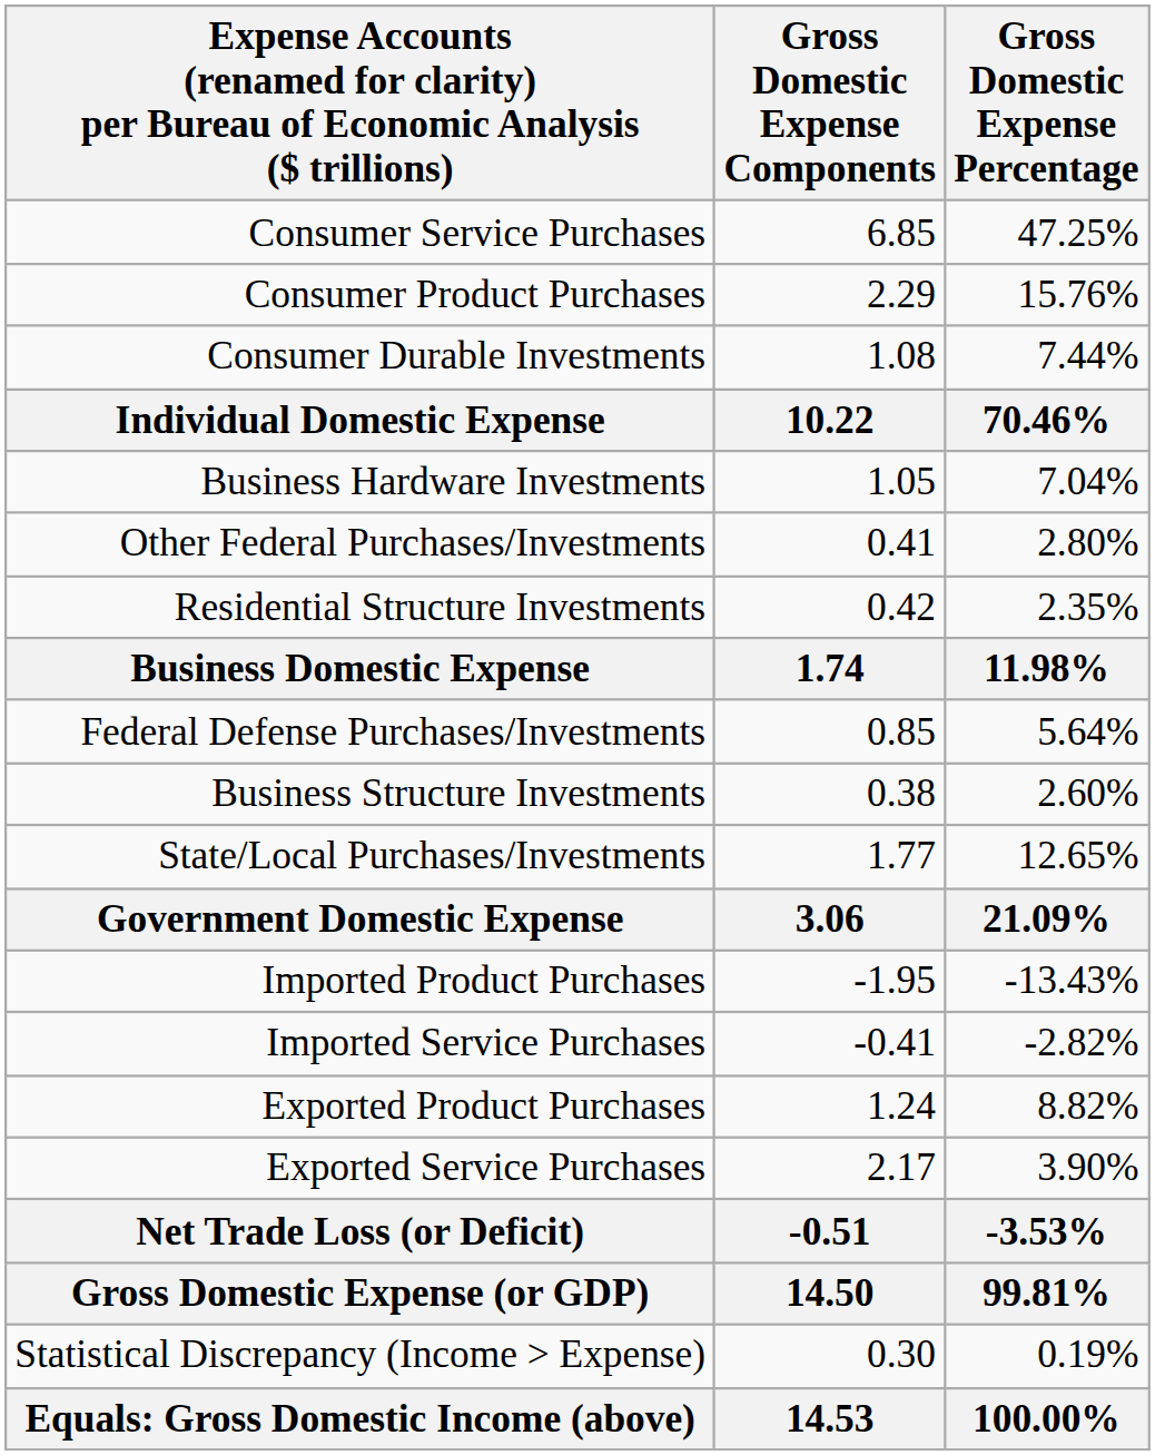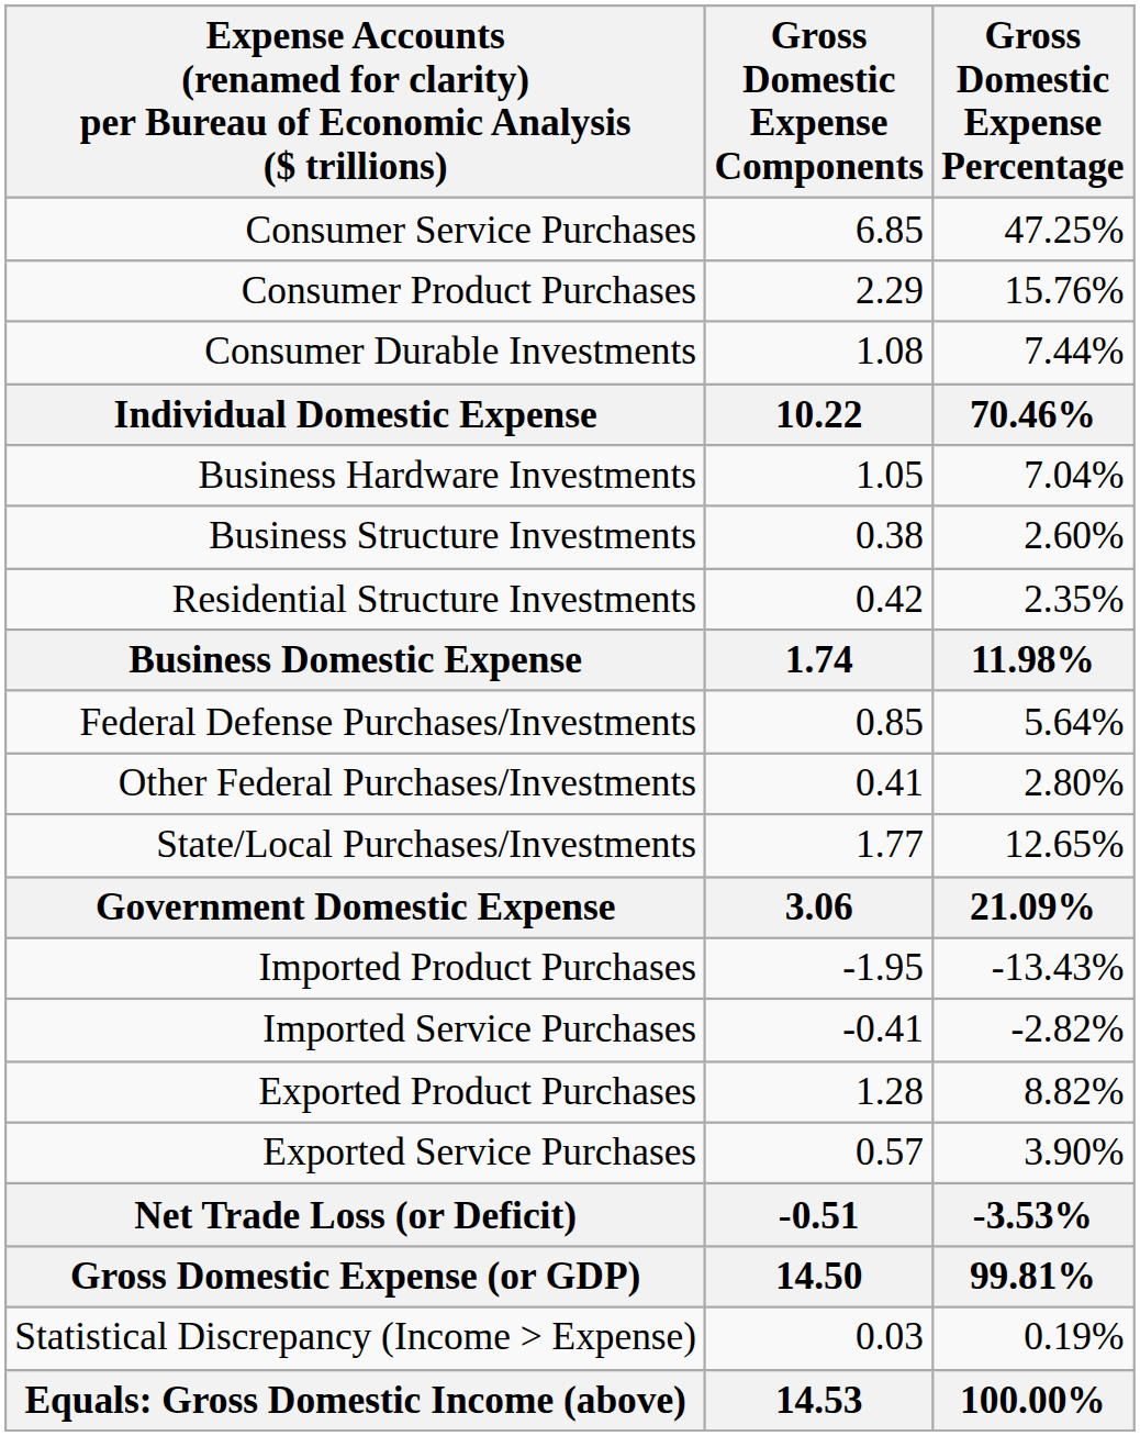rows swapped: Business Structure Investments <-> Other Federal Purchases/Investments
Exported Product Purchases | Gross Domestic Expense Components: 1.24 -> 1.28
Exported Service Purchases | Gross Domestic Expense Components: 2.17 -> 0.57
Statistical Discrepancy (Income > Expense) | Gross Domestic Expense Components: 0.30 -> 0.03
